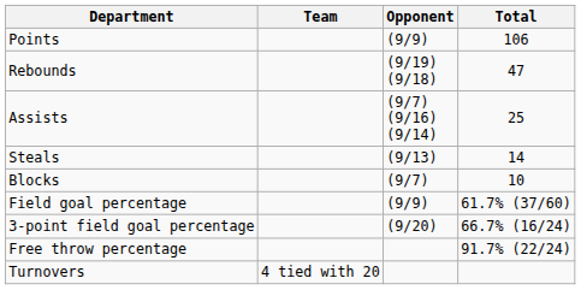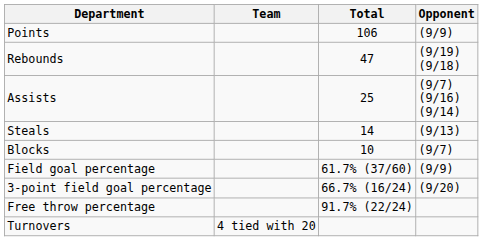columns swapped: Total <-> Opponent
